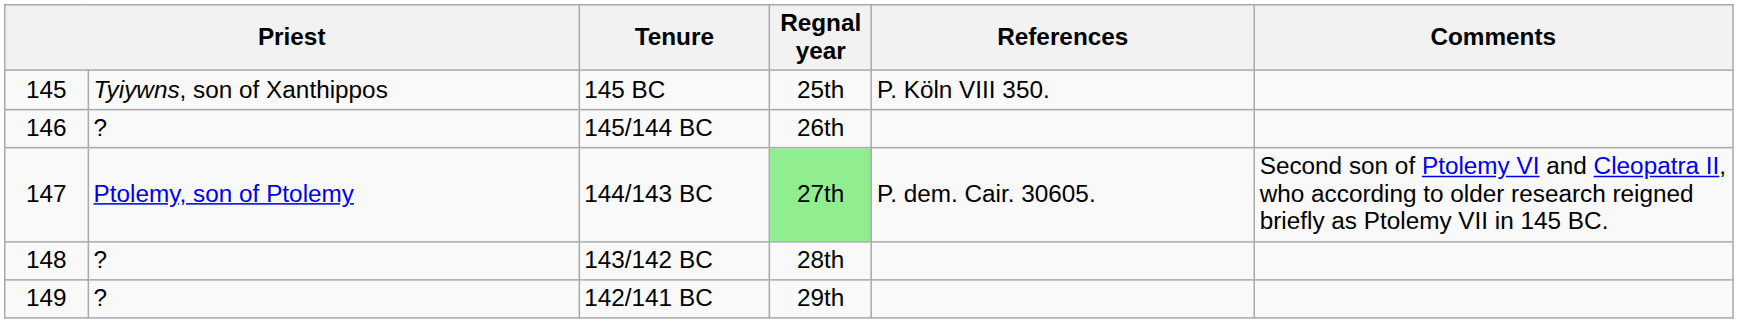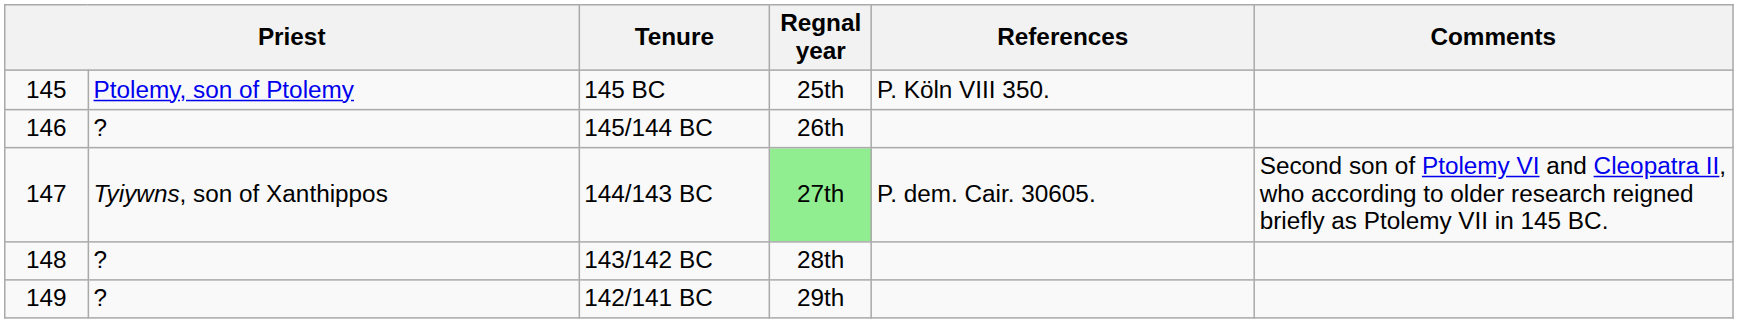145 BC | column 2: Tyiywns, son of Xanthippos -> Ptolemy, son of Ptolemy
144/143 BC | column 2: Ptolemy, son of Ptolemy -> Tyiywns, son of Xanthippos
